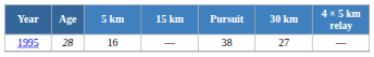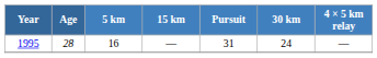1995 | Pursuit: 38 -> 31
1995 | 30 km: 27 -> 24
